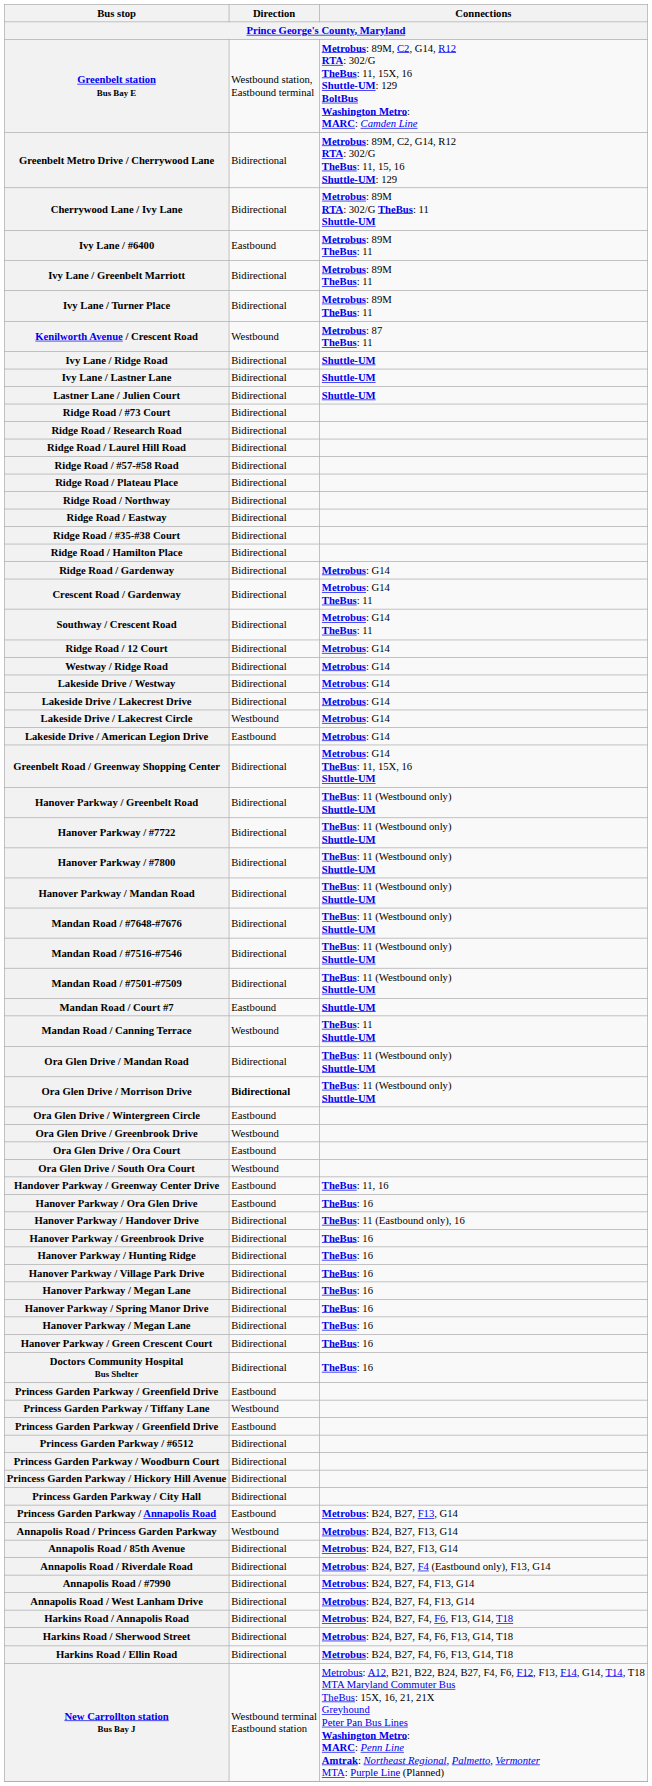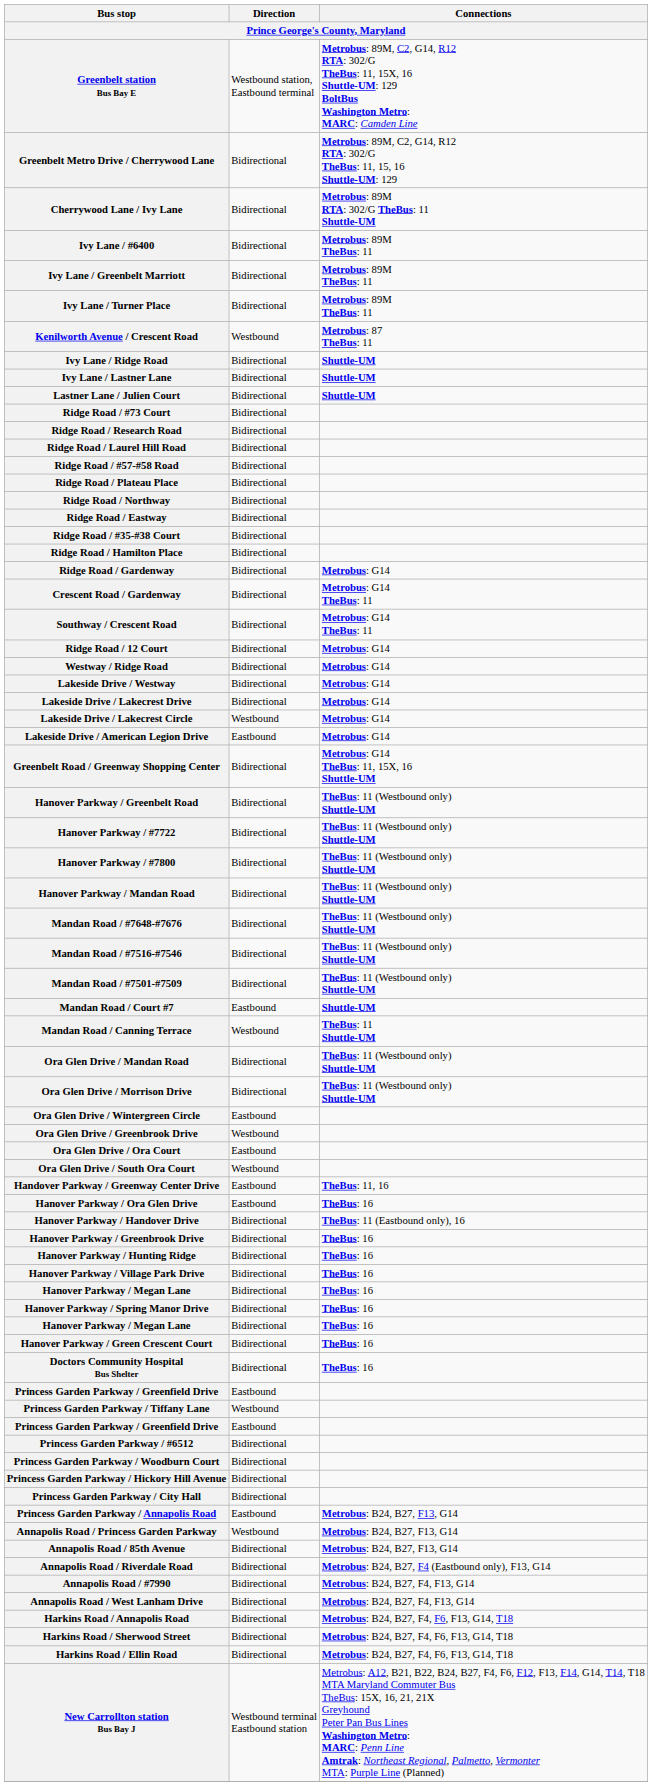Ivy Lane / #6400 | Direction: Eastbound -> Bidirectional
Ora Glen Drive / Morrison Drive | Direction: bold -> normal
